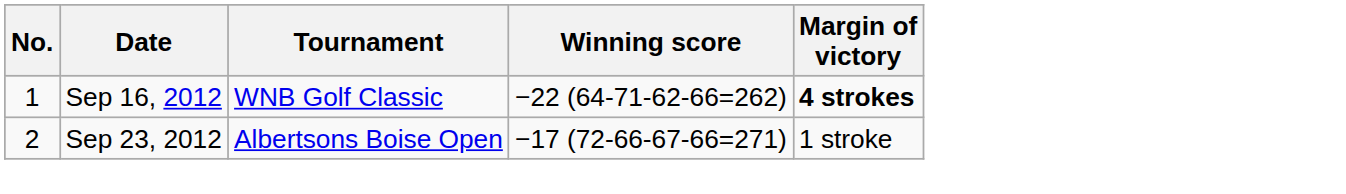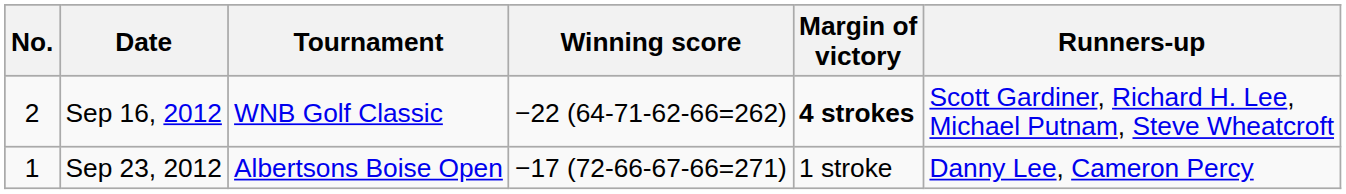+ column: Runners-up | Scott Gardiner, Richard H. Lee, Michael Putnam, Steve Wheatcroft | Danny Lee, Cameron Percy
Sep 16, 2012 | No.: 1 -> 2
Sep 23, 2012 | No.: 2 -> 1
